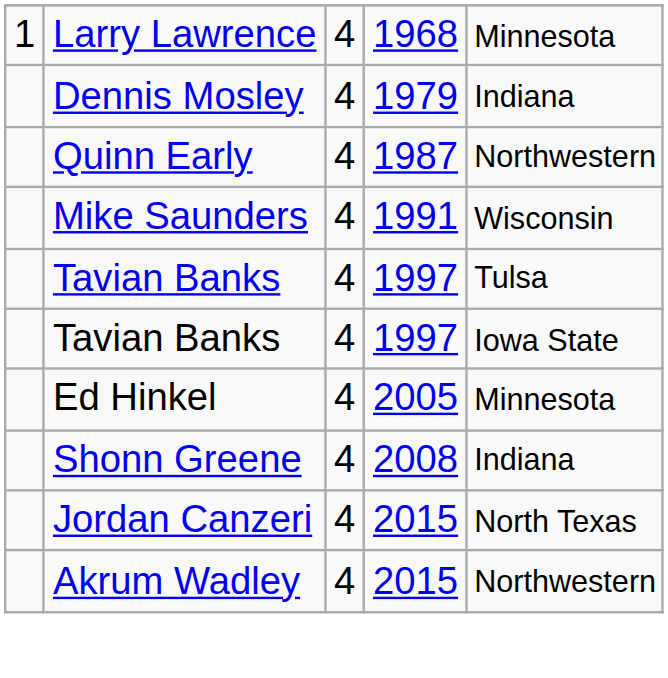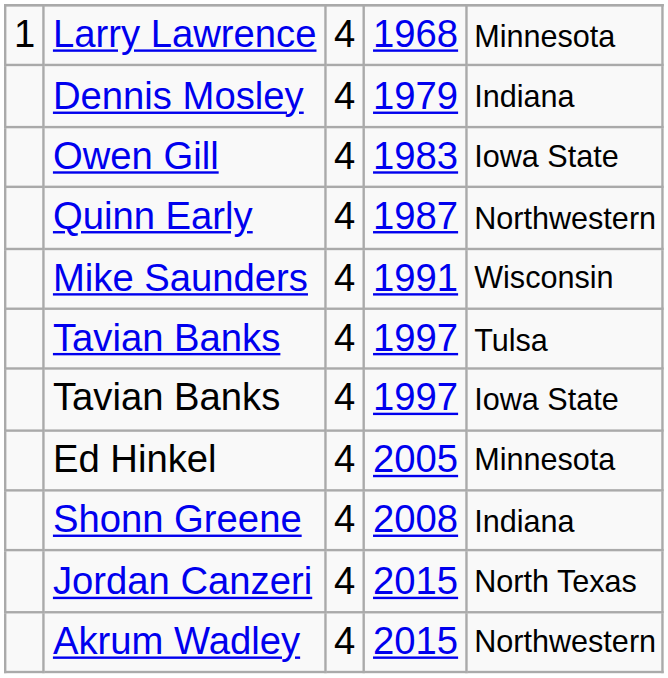+ row: Owen Gill | 4 | 1983 | Iowa State
